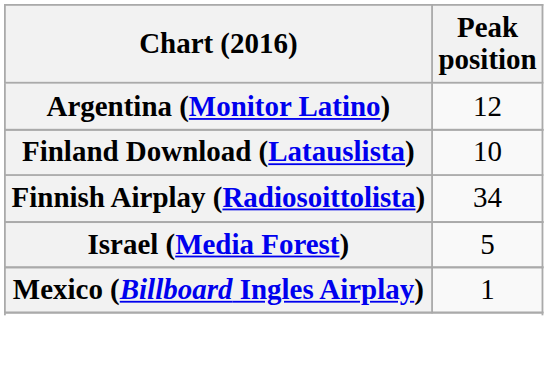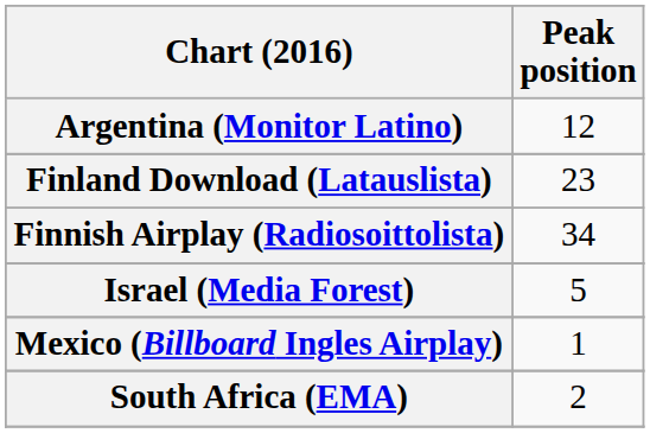Finland Download (Latauslista) | Peak position: 10 -> 23
+ row: South Africa (EMA) | 2
